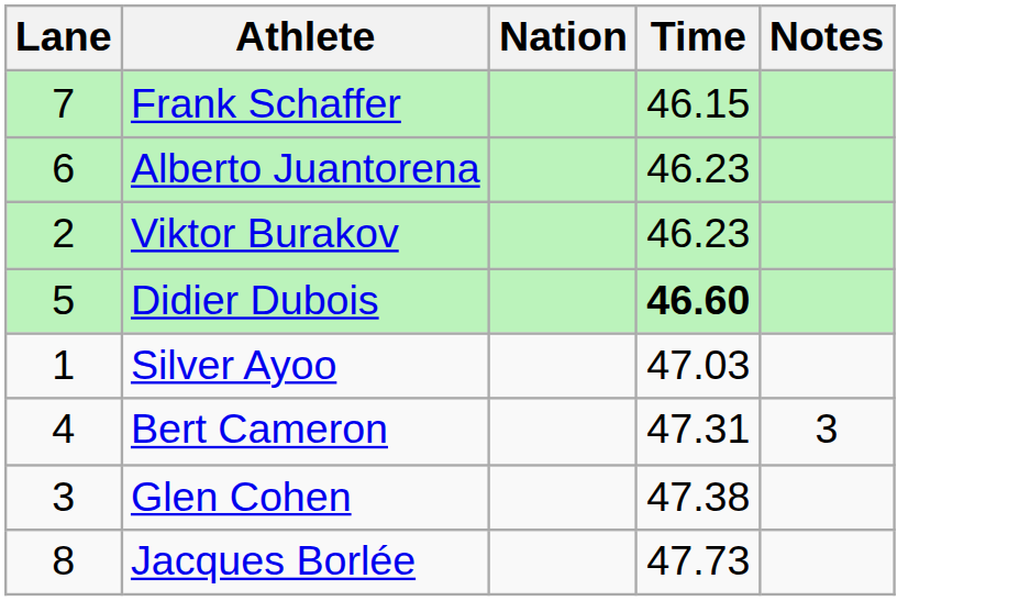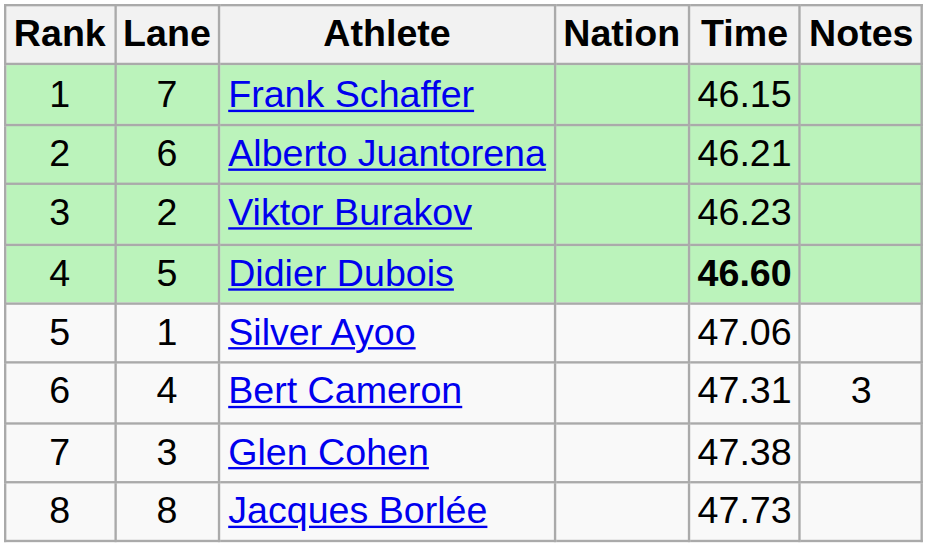+ column: Rank | 1 | 2 | 3 | 4 | 5 | 6 | 7 | 8
Alberto Juantorena | Time: 46.23 -> 46.21
Silver Ayoo | Time: 47.03 -> 47.06
